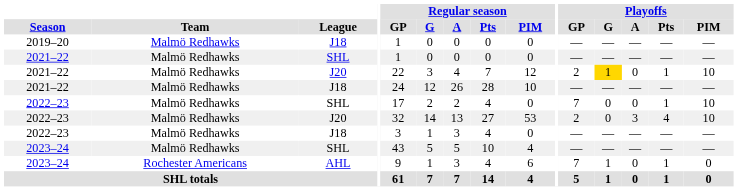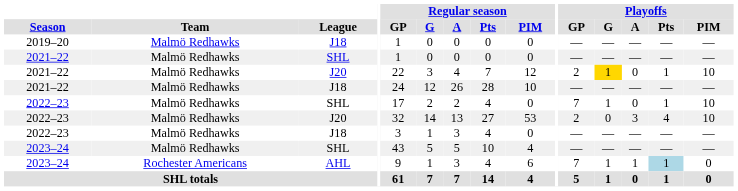2022–23 / SHL | Playoffs / G: 0 -> 1
2023–24 / AHL | Playoffs / A: 0 -> 1
2023–24 / AHL | Playoffs / Pts: no background -> lightblue background
